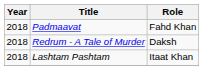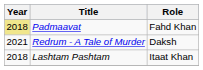Padmaavat | Year: no background -> khaki background
Redrum - A Tale of Murder | Year: 2018 -> 2021
